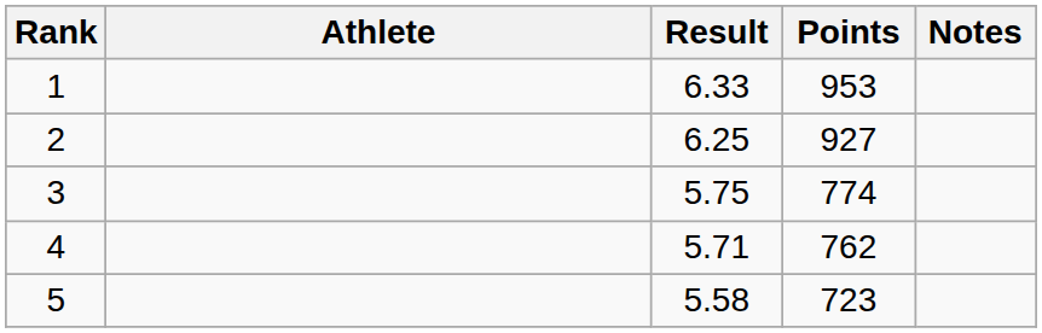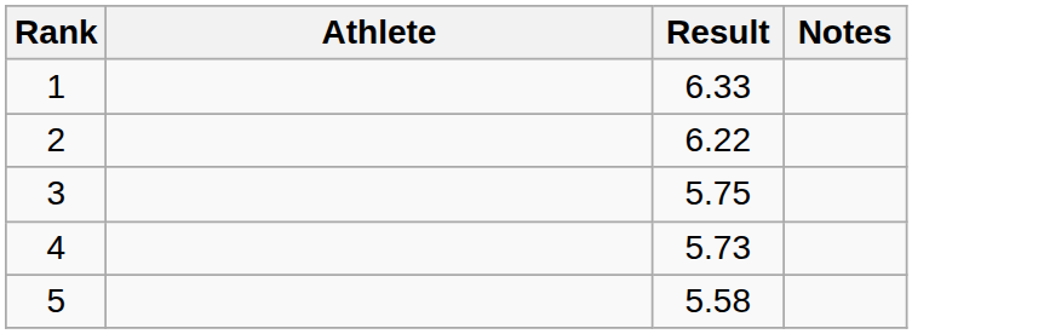- column: Points | 953 | 927 | 774 | 762 | 723
2 | Result: 6.25 -> 6.22
4 | Result: 5.71 -> 5.73
